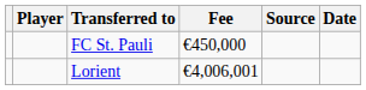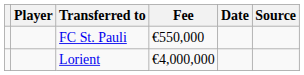columns swapped: Date <-> Source
FC St. Pauli | Fee: €450,000 -> €550,000
Lorient | Fee: €4,006,001 -> €4,000,000
